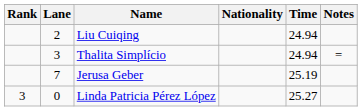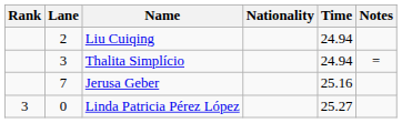Jerusa Geber | Time: 25.19 -> 25.16
